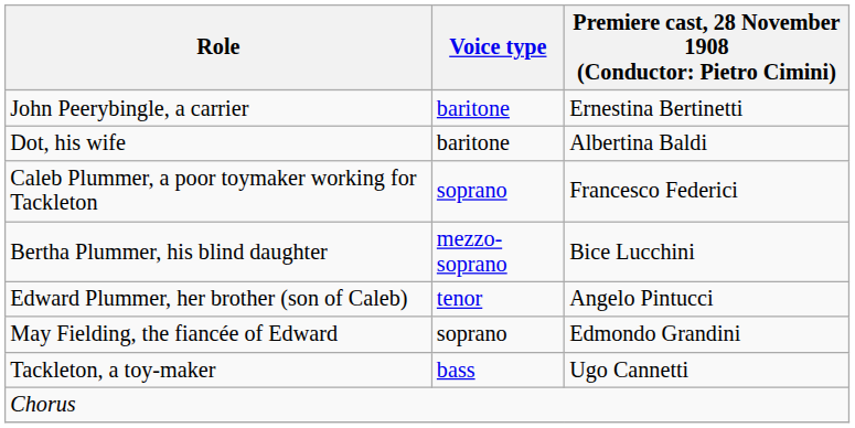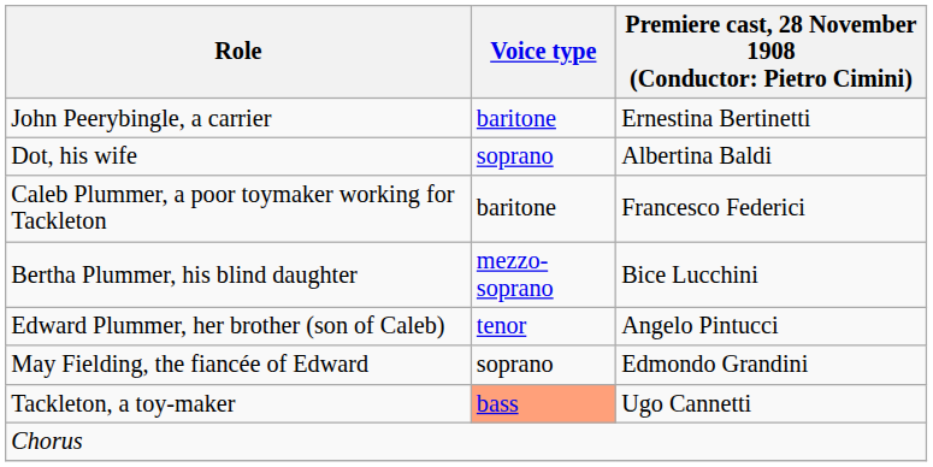Dot, his wife | Voice type: baritone -> soprano
Caleb Plummer, a poor toymaker working for Tackleton | Voice type: soprano -> baritone
Tackleton, a toy-maker | Voice type: no background -> lightsalmon background
